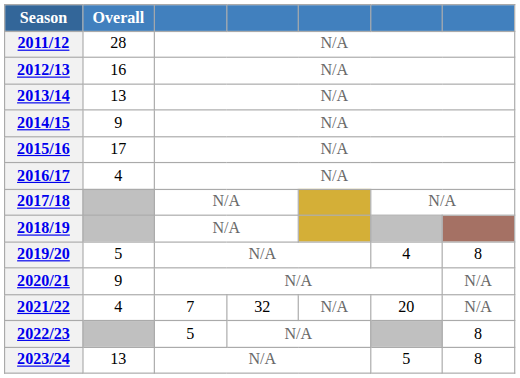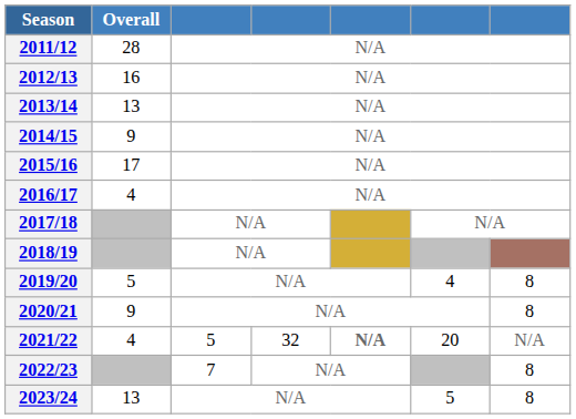2020/21 | column 7: N/A -> 8
2021/22 | column 3: 7 -> 5
2021/22 | column 5: normal -> bold
2022/23 | column 3: 5 -> 7
